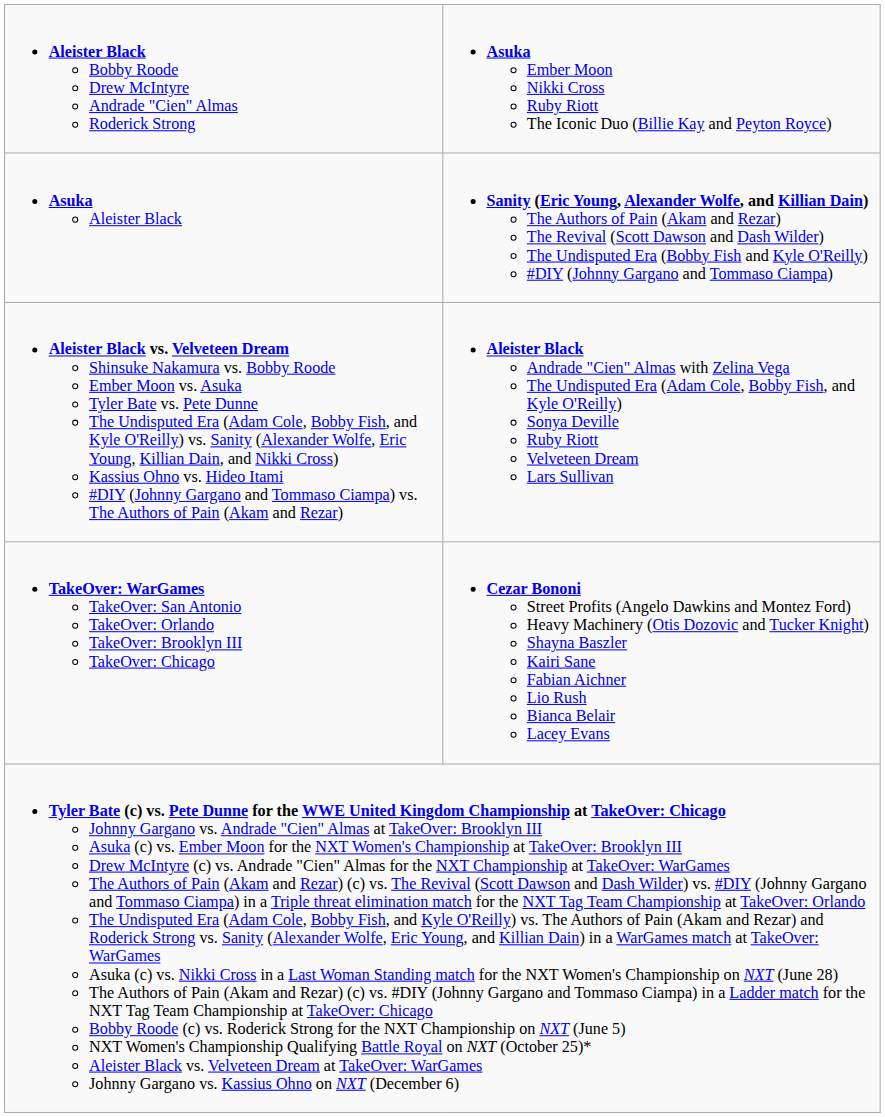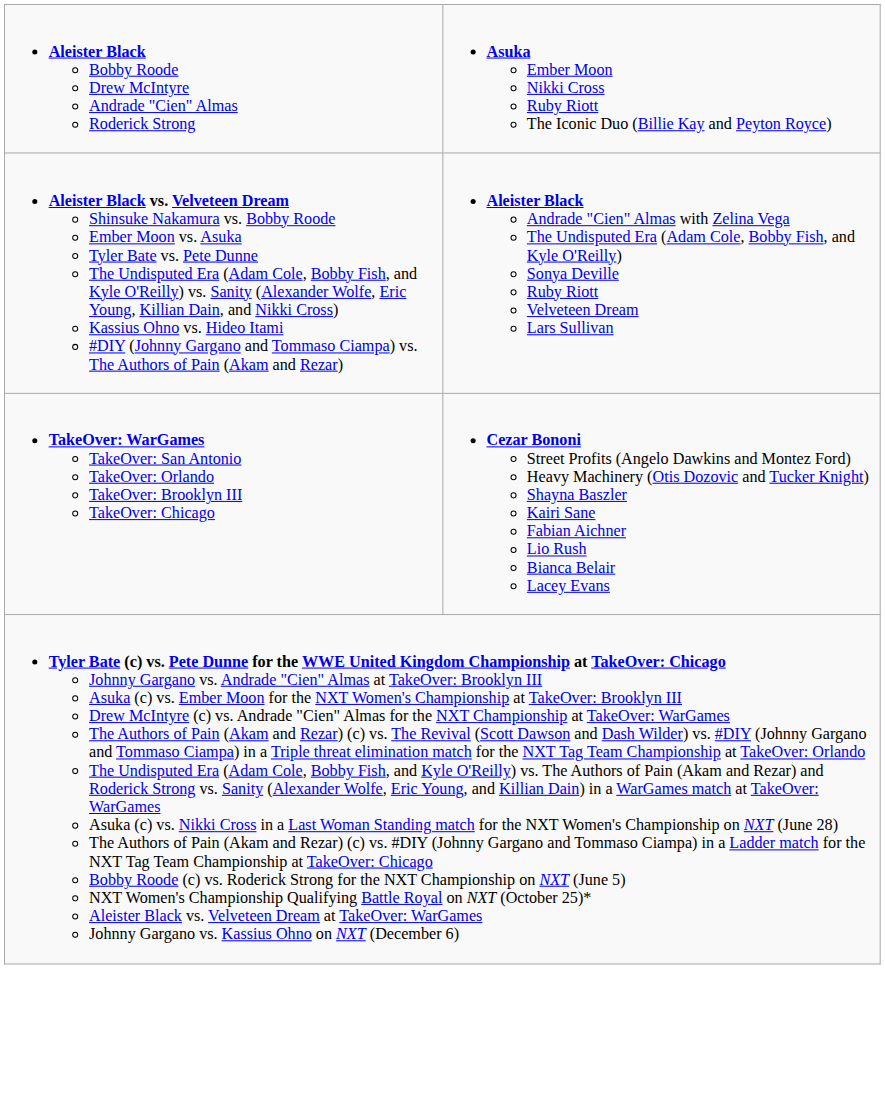- row: Asuka Aleister Black | Sanity (Eric Young, Alexander Wolfe, and Killian Dain) The Authors of Pain (Akam and Rezar) The Revival (Scott Dawson and Dash Wilder) The Undisputed Era (Bobby Fish and Kyle O'Reilly) #DIY (Johnny Gargano and Tommaso Ciampa)
